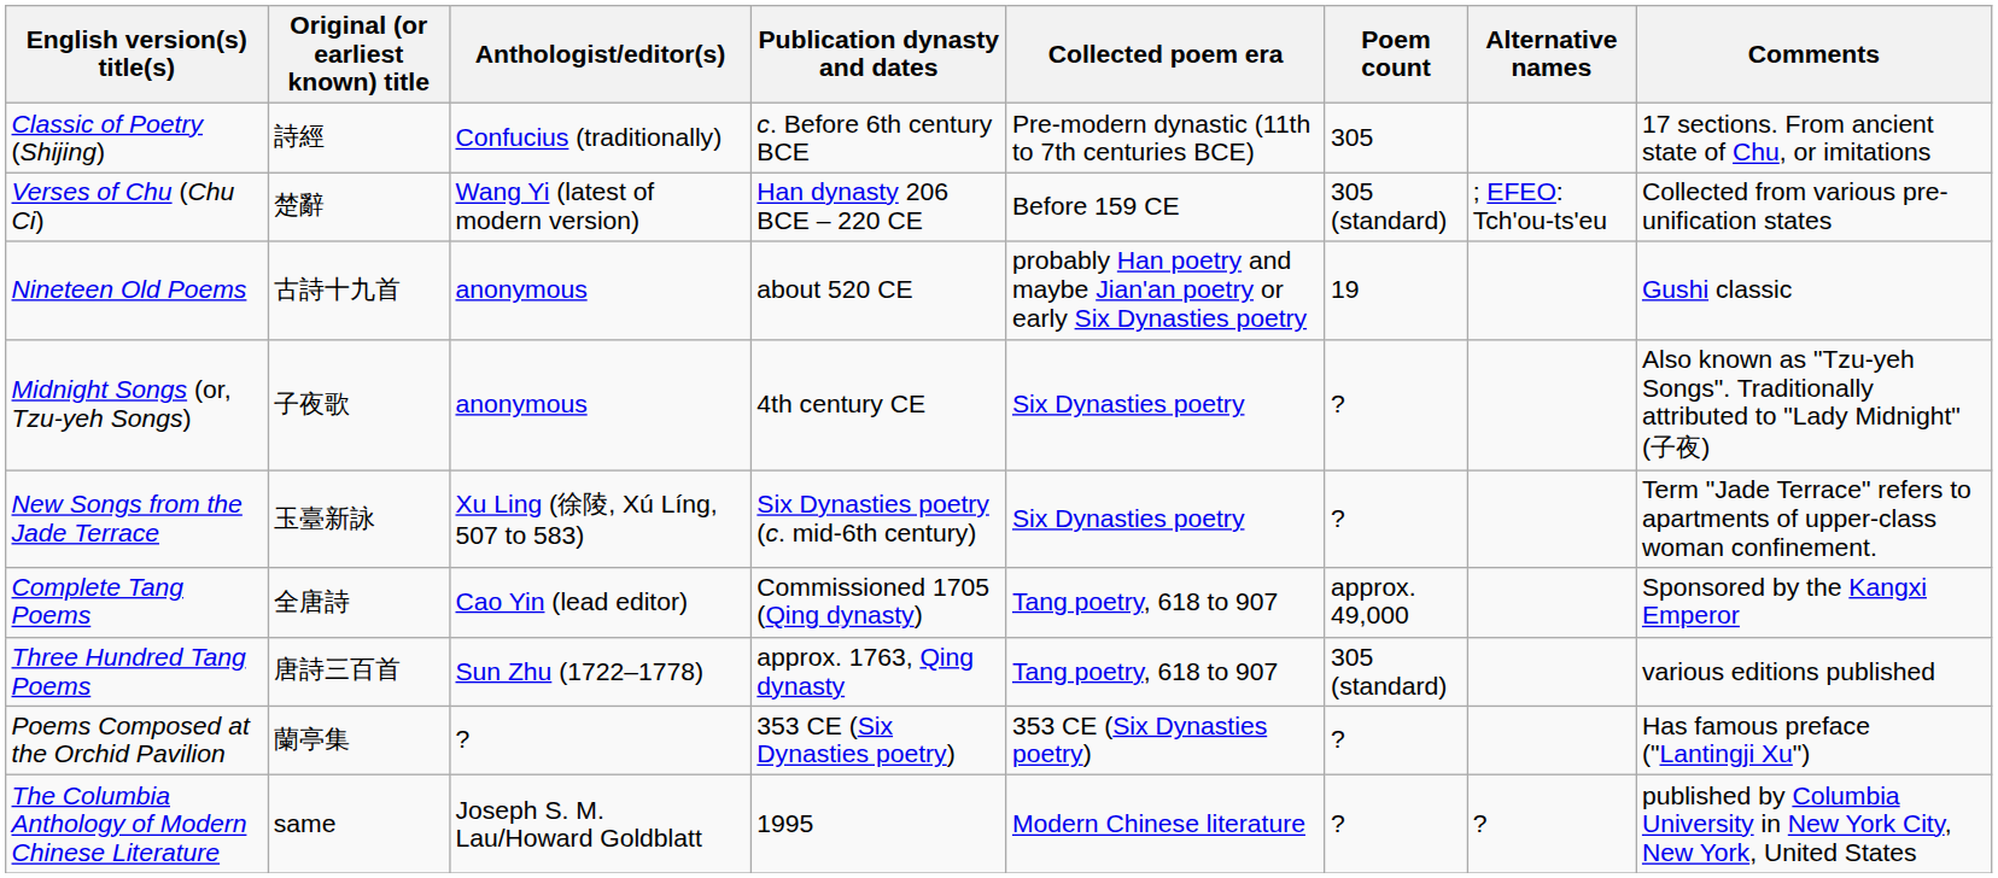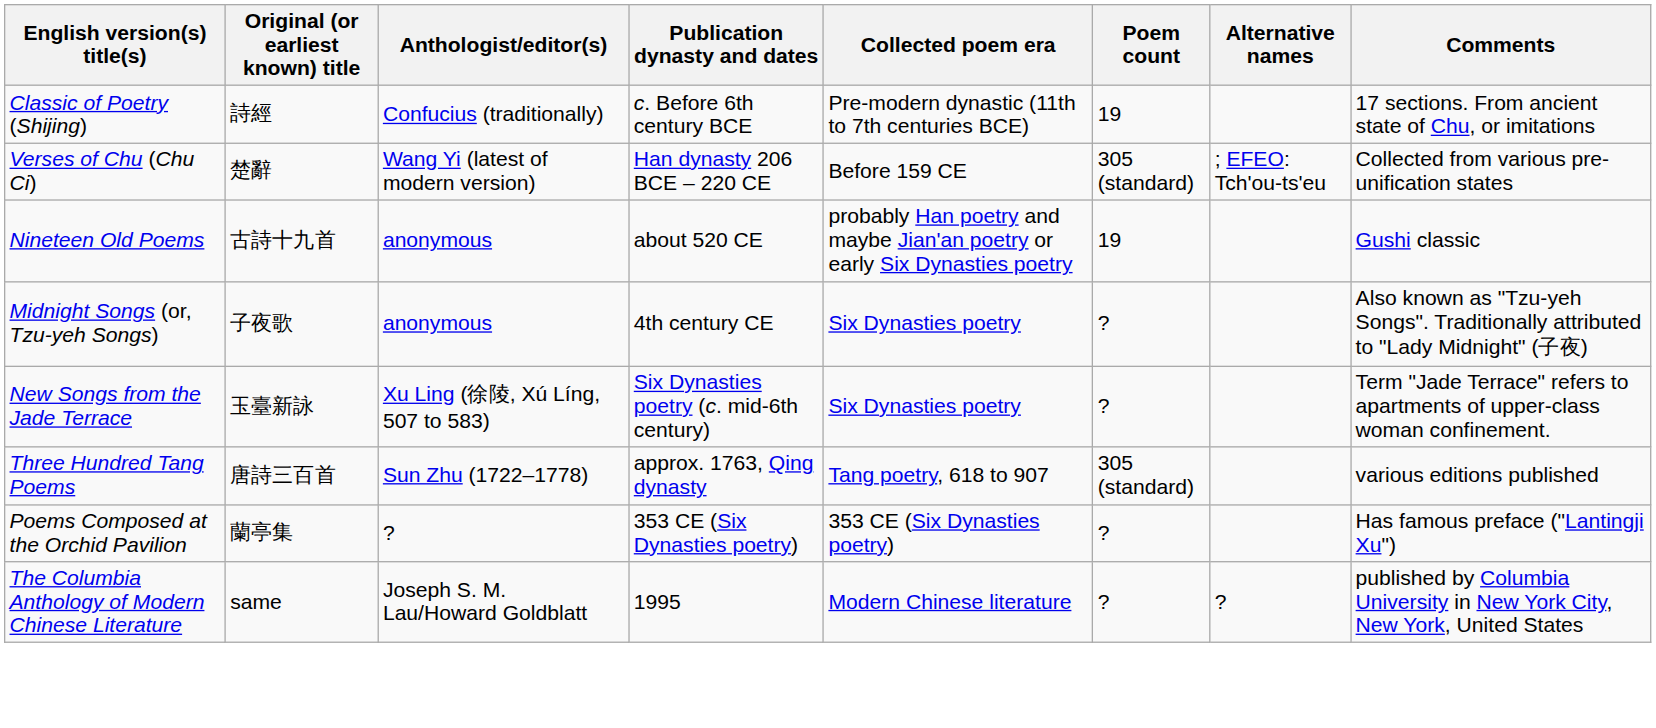Classic of Poetry (Shijing) | Poem count: 305 -> 19
- row: Complete Tang Poems | 全唐詩 | Cao Yin (lead editor) | Commissioned 1705 (Qing dynasty) | Tang poetry, 618 to 907 | approx. 49,000 | Sponsored by the Kangxi Emperor
